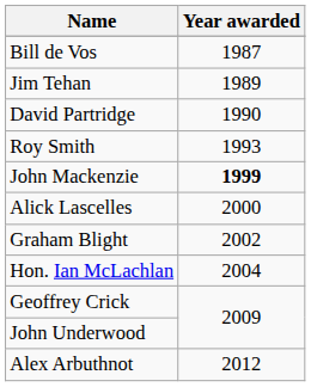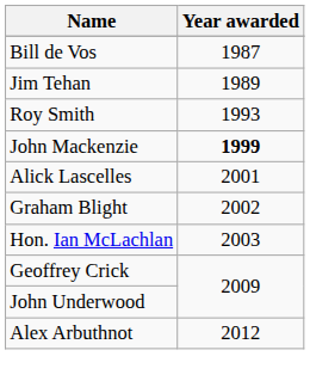- row: David Partridge | 1990
Alick Lascelles | Year awarded: 2000 -> 2001
Hon. Ian McLachlan | Year awarded: 2004 -> 2003
